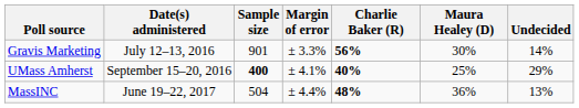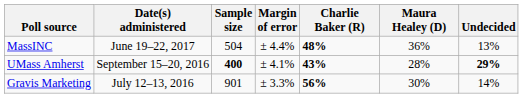rows swapped: MassINC <-> Gravis Marketing
UMass Amherst | Charlie Baker (R): 40% -> 43%
UMass Amherst | Maura Healey (D): 25% -> 28%
UMass Amherst | Undecided: normal -> bold
